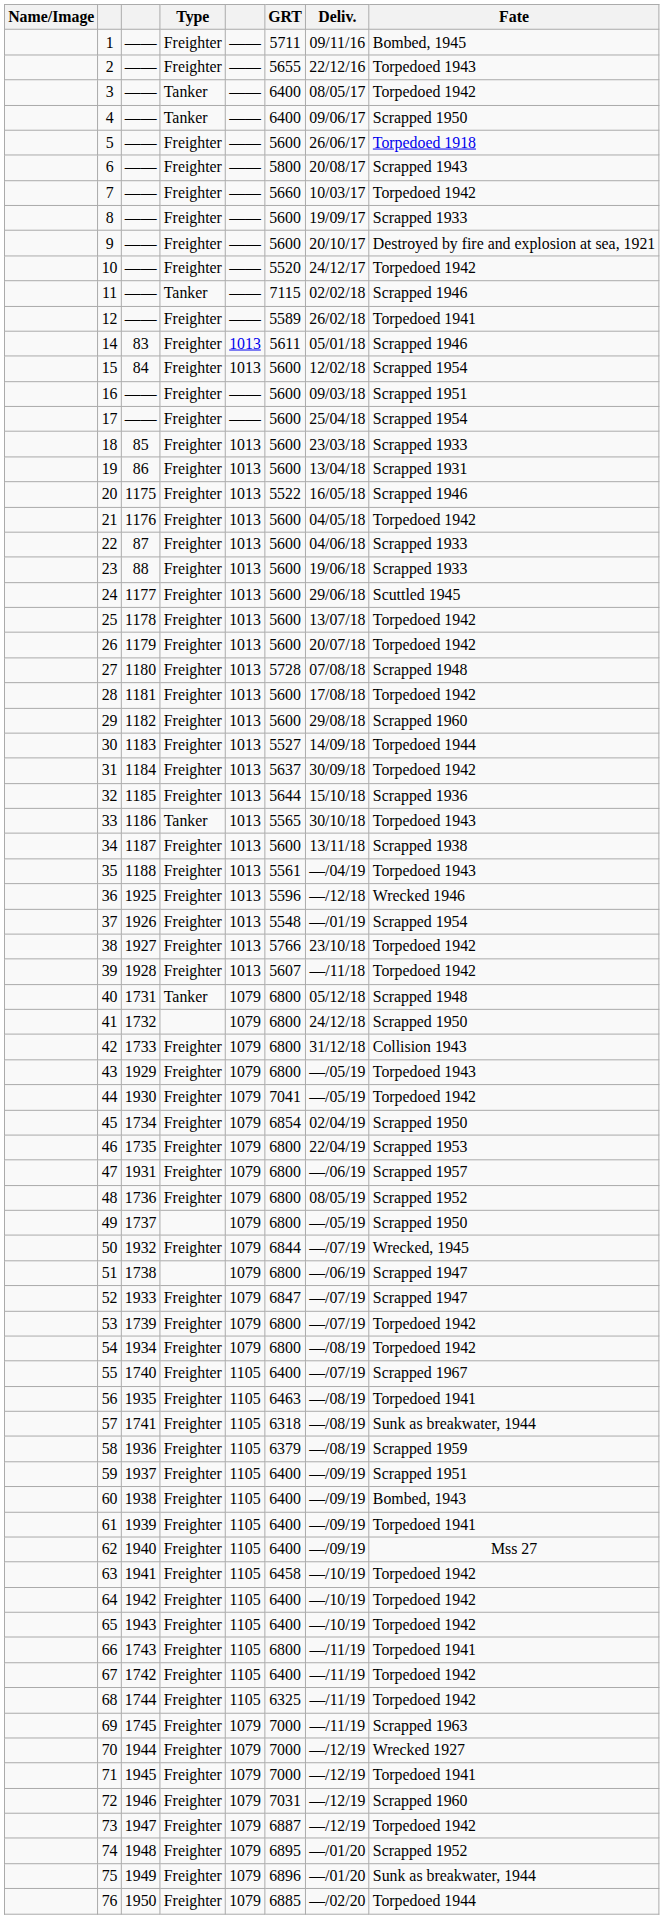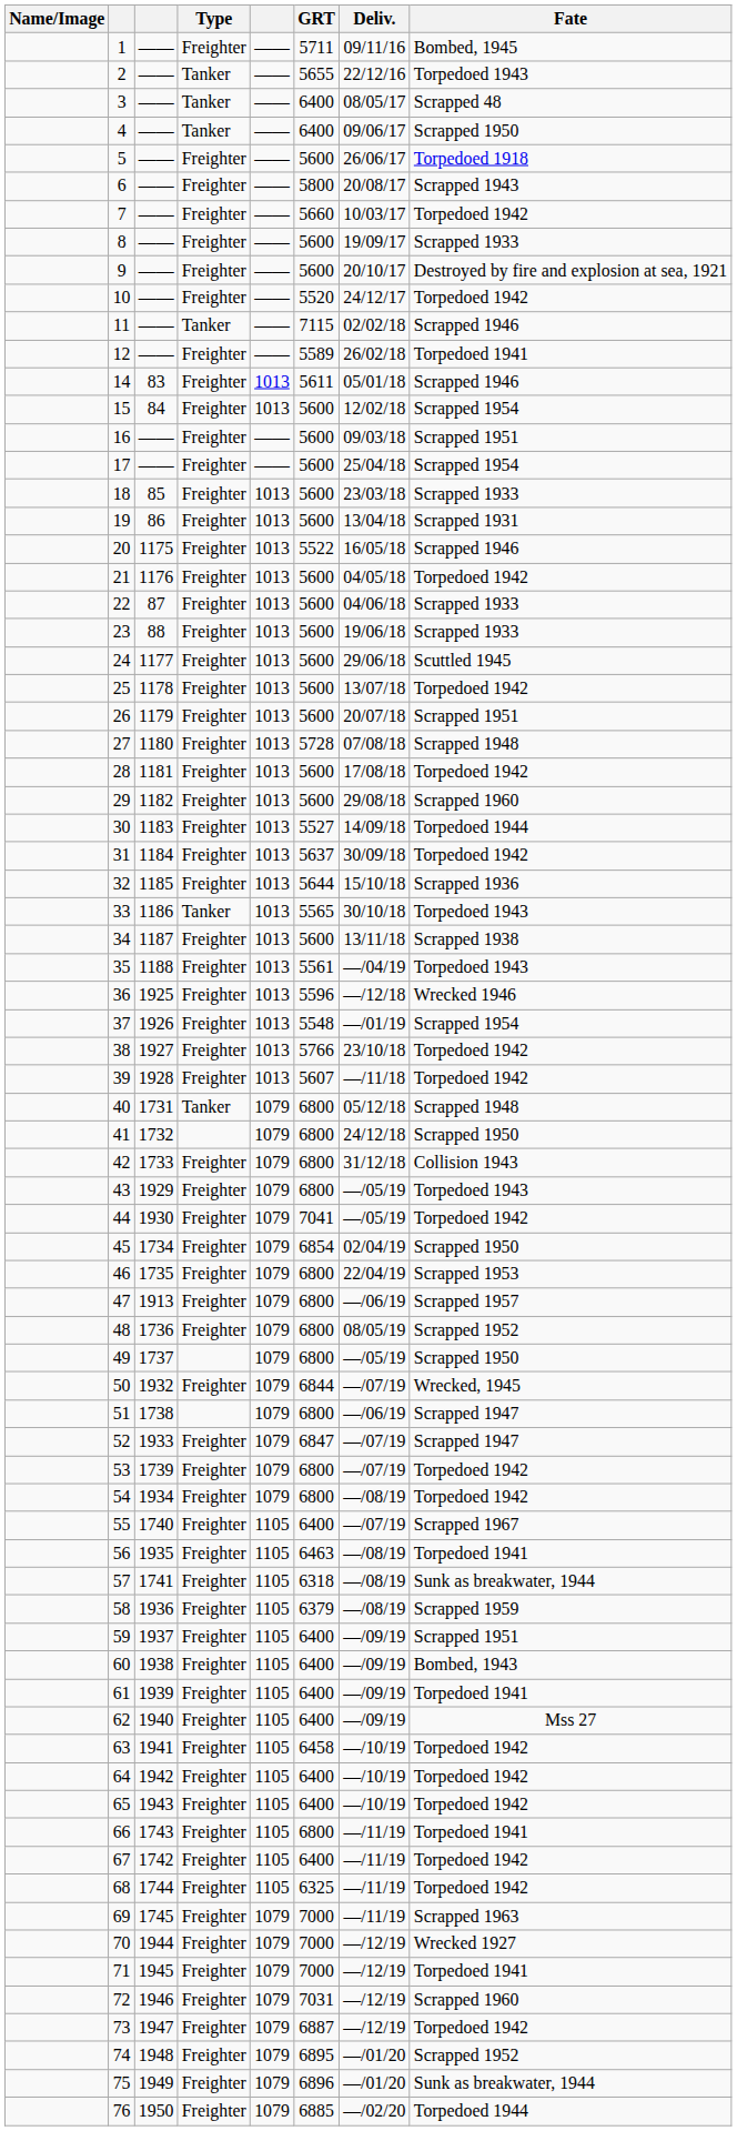2 | Type: Freighter -> Tanker
3 | Fate: Torpedoed 1942 -> Scrapped 48
26 | Fate: Torpedoed 1942 -> Scrapped 1951
47 | column 3: 1931 -> 1913
